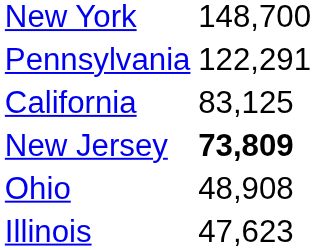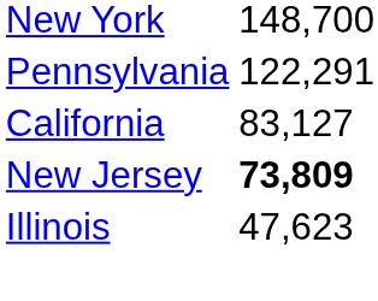California | column 2: 83,125 -> 83,127
- row: Ohio | 48,908
